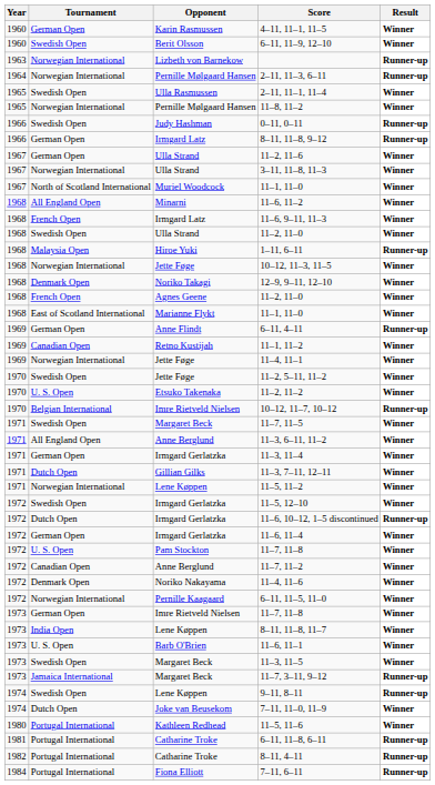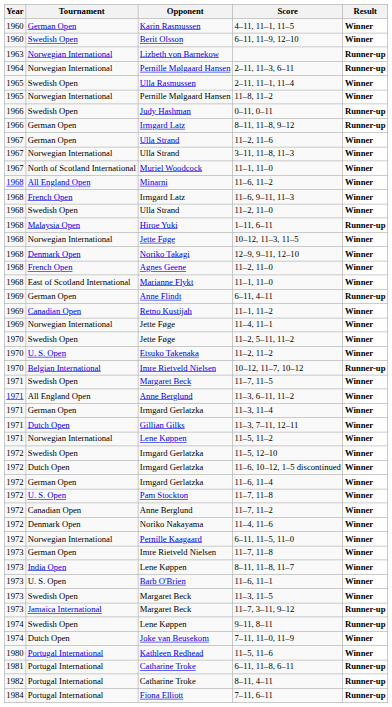11–6, 10–12, 1–5 discontinued | Result: Runner-up -> Winner
